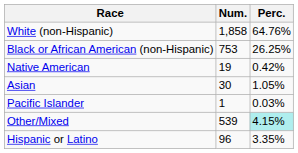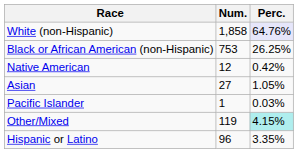White (non-Hispanic) | Perc.: no background -> lavender background
Native American | Num.: 19 -> 12
Asian | Num.: 30 -> 27
Other/Mixed | Num.: 539 -> 119
